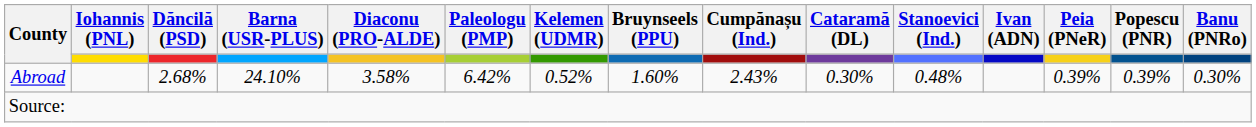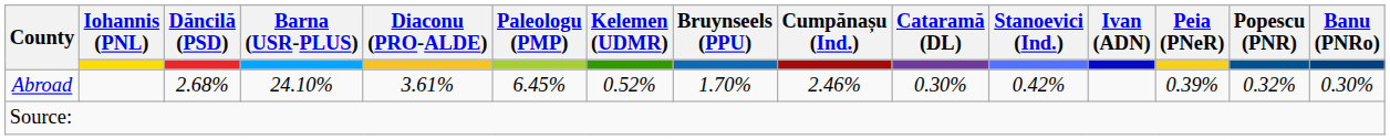Abroad | Diaconu (PRO-ALDE): 3.58% -> 3.61%
Abroad | Paleologu (PMP): 6.42% -> 6.45%
Abroad | Bruynseels (PPU): 1.60% -> 1.70%
Abroad | Cumpănașu (Ind.): 2.43% -> 2.46%
Abroad | Stanoevici (Ind.): 0.48% -> 0.42%
Abroad | Popescu (PNR): 0.39% -> 0.32%
